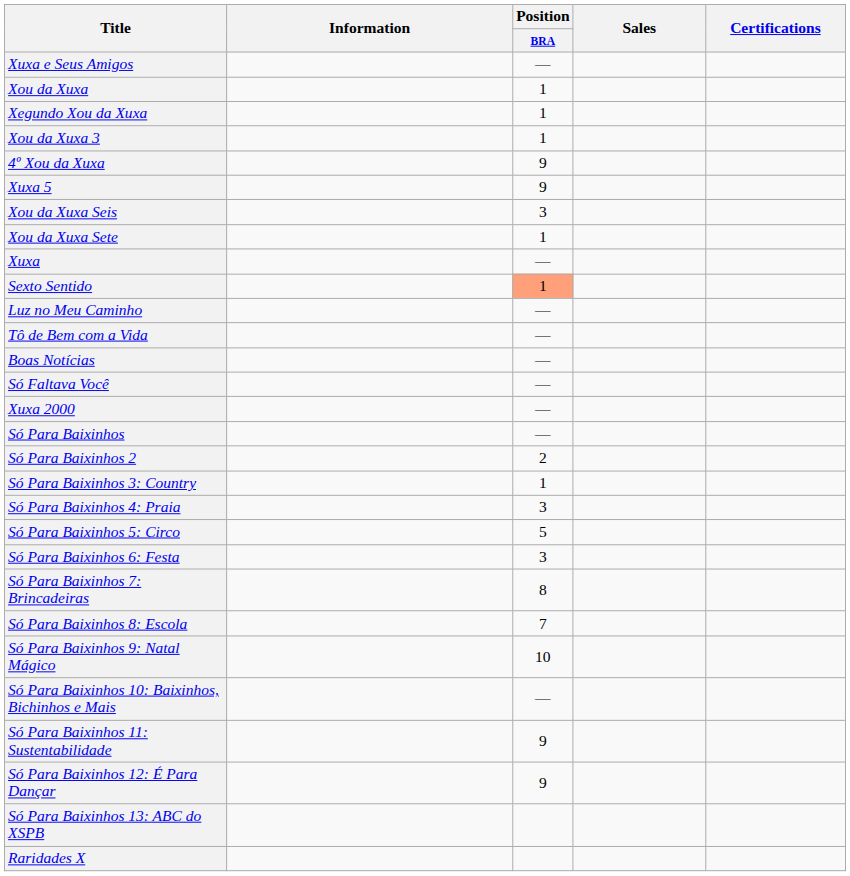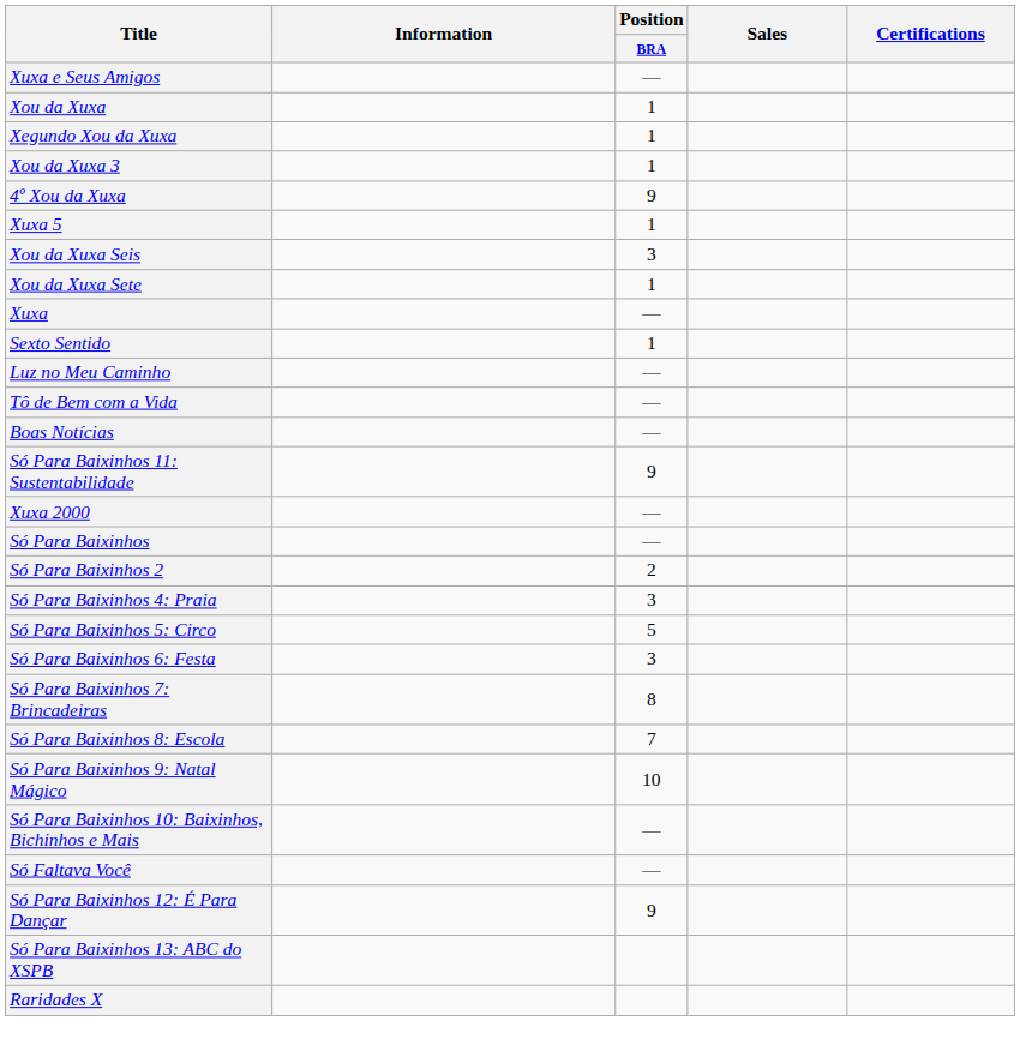Xuxa 5 | Position / BRA: 9 -> 1
Sexto Sentido | Position / BRA: lightsalmon background -> no background
rows swapped: Só Faltava Você <-> Só Para Baixinhos 11: Sustentabilidade
- row: Só Para Baixinhos 3: Country | 1
